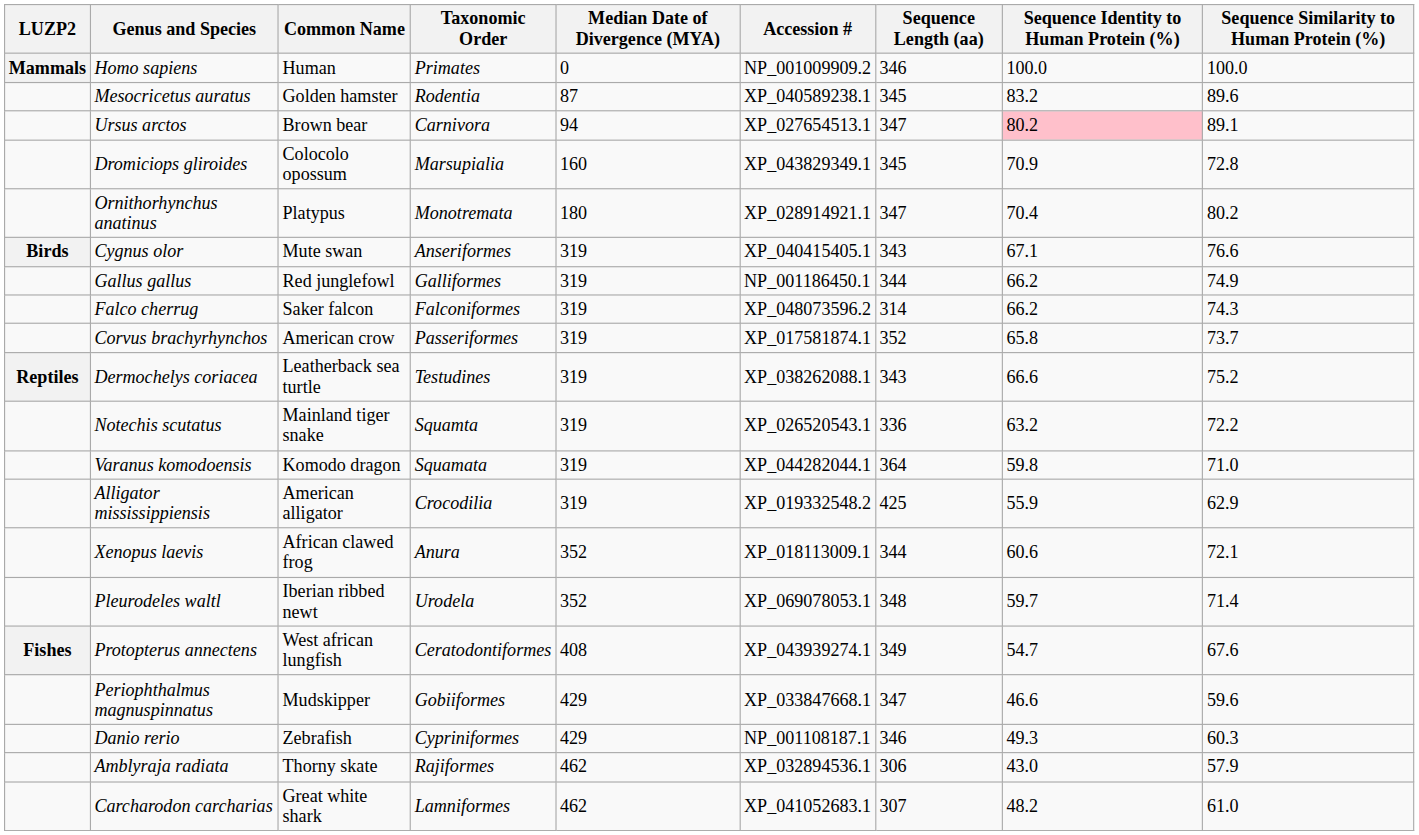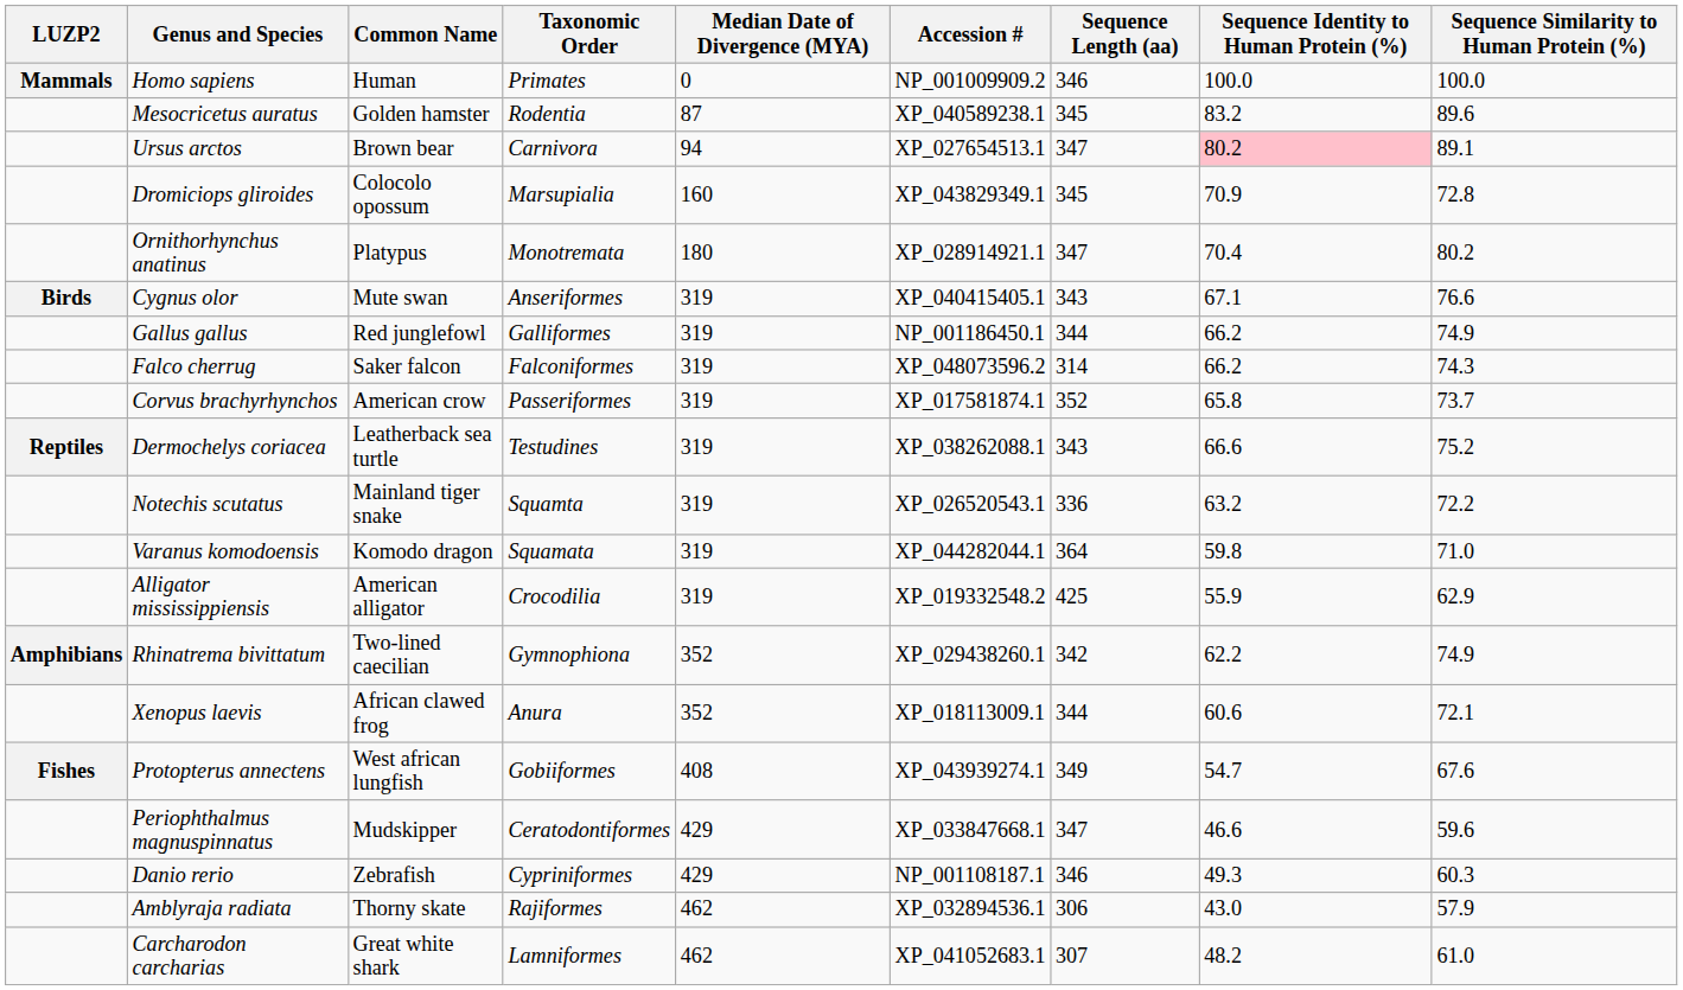+ row: Amphibians | Rhinatrema bivittatum | Two-lined caecilian | Gymnophiona | 352 | XP_029438260.1 | 342 | 62.2 | 74.9
- row: Pleurodeles waltl | Iberian ribbed newt | Urodela | 352 | XP_069078053.1 | 348 | 59.7 | 71.4
Protopterus annectens | Taxonomic Order: Ceratodontiformes -> Gobiiformes
Periophthalmus magnuspinnatus | Taxonomic Order: Gobiiformes -> Ceratodontiformes
